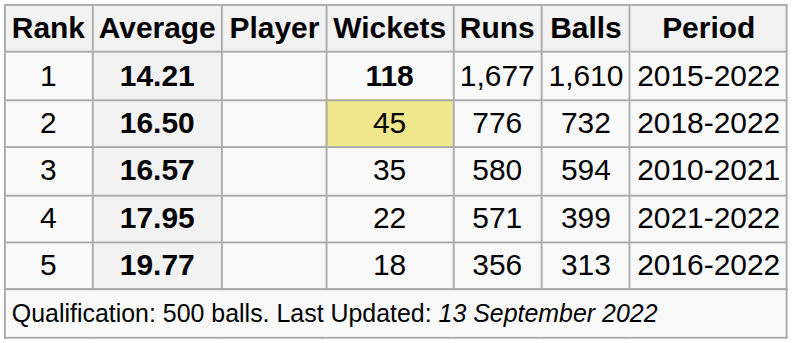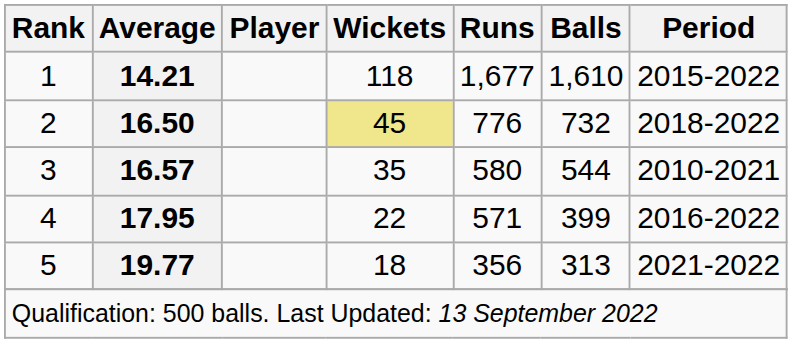1 | Wickets: bold -> normal
3 | Balls: 594 -> 544
4 | Period: 2021-2022 -> 2016-2022
5 | Period: 2016-2022 -> 2021-2022
